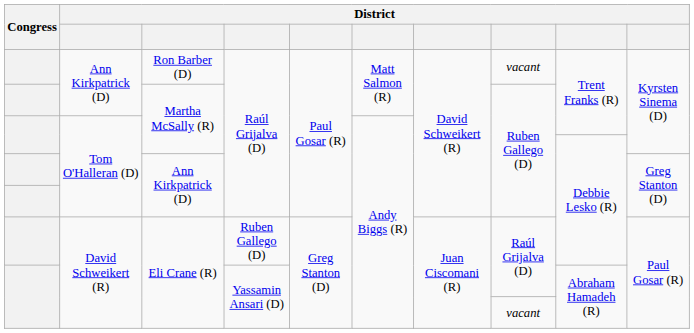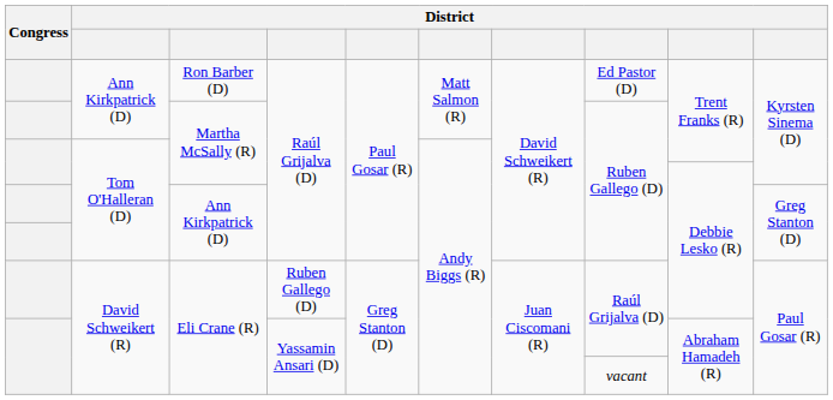Ron Barber (D) | column 8: vacant -> Ed Pastor (D)
